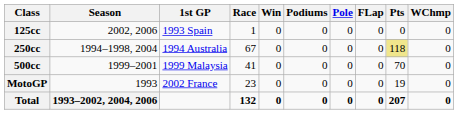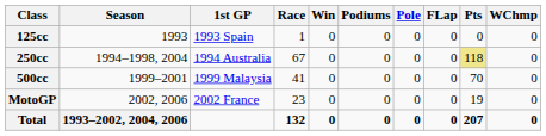125cc | Season: 2002, 2006 -> 1993
MotoGP | Season: 1993 -> 2002, 2006
